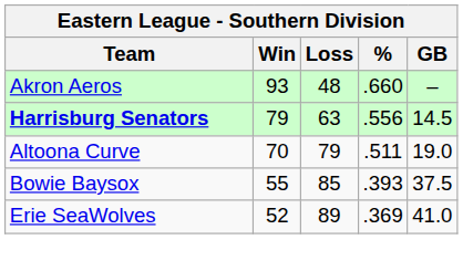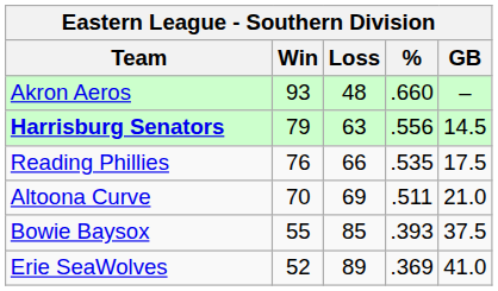+ row: Reading Phillies | 76 | 66 | .535 | 17.5
Altoona Curve | Loss: 79 -> 69
Altoona Curve | GB: 19.0 -> 21.0
